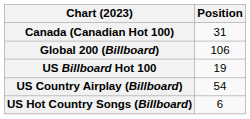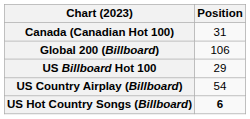US Billboard Hot 100 | Position: 19 -> 29
US Hot Country Songs (Billboard) | Position: normal -> bold
